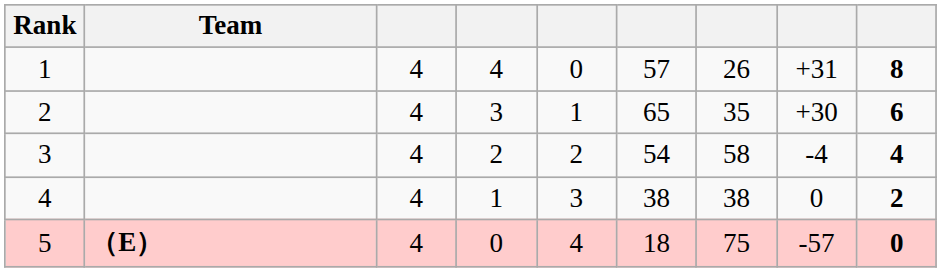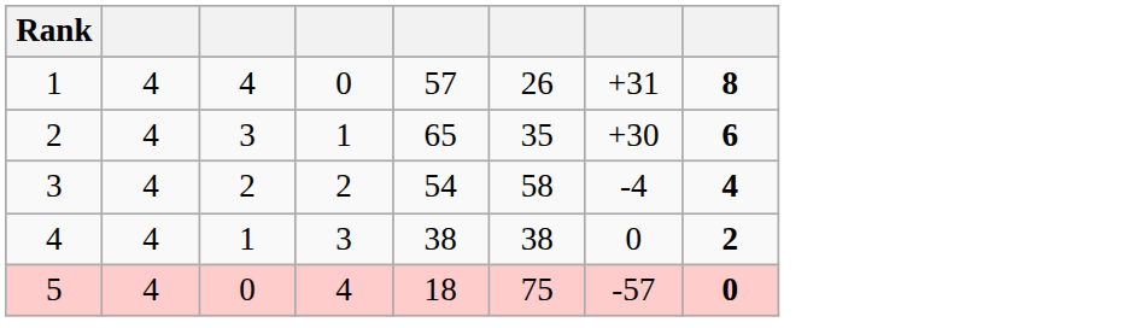- column: Team | （E）
